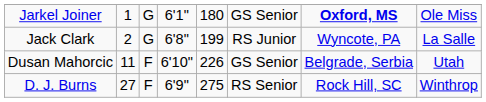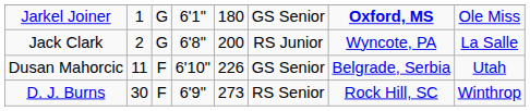Jack Clark | column 5: 199 -> 200
D. J. Burns | column 2: 27 -> 30
D. J. Burns | column 5: 275 -> 273
